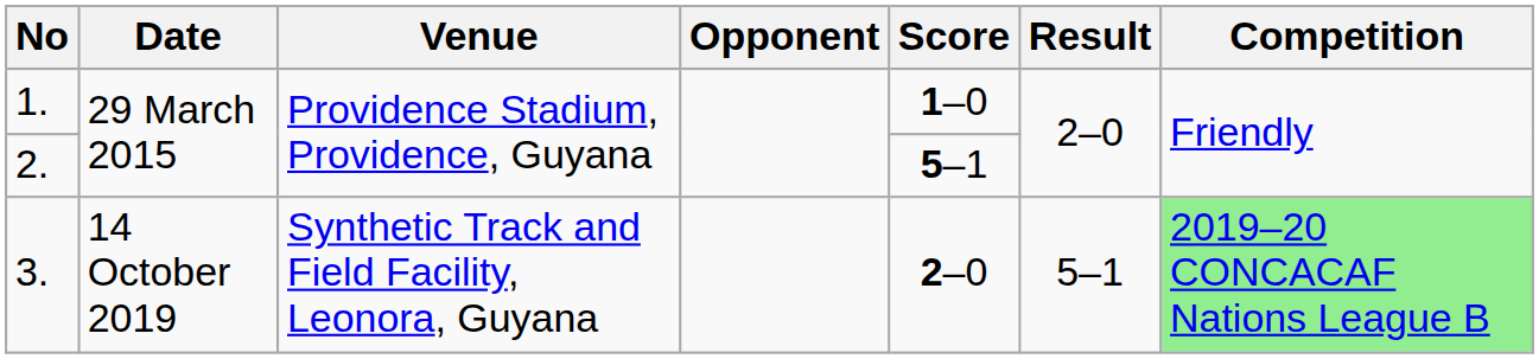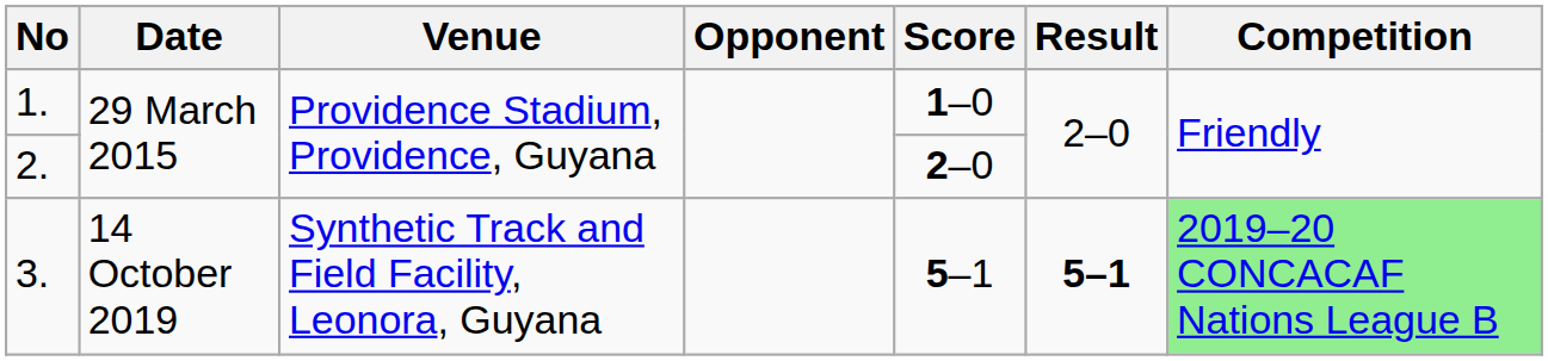2. | Score: 5–1 -> 2–0
3. | Score: 2–0 -> 5–1
3. | Result: normal -> bold
